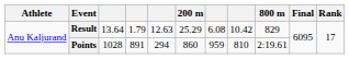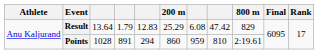Result | column 5: 12.63 -> 12.83
Result | column 8: 10.42 -> 47.42
